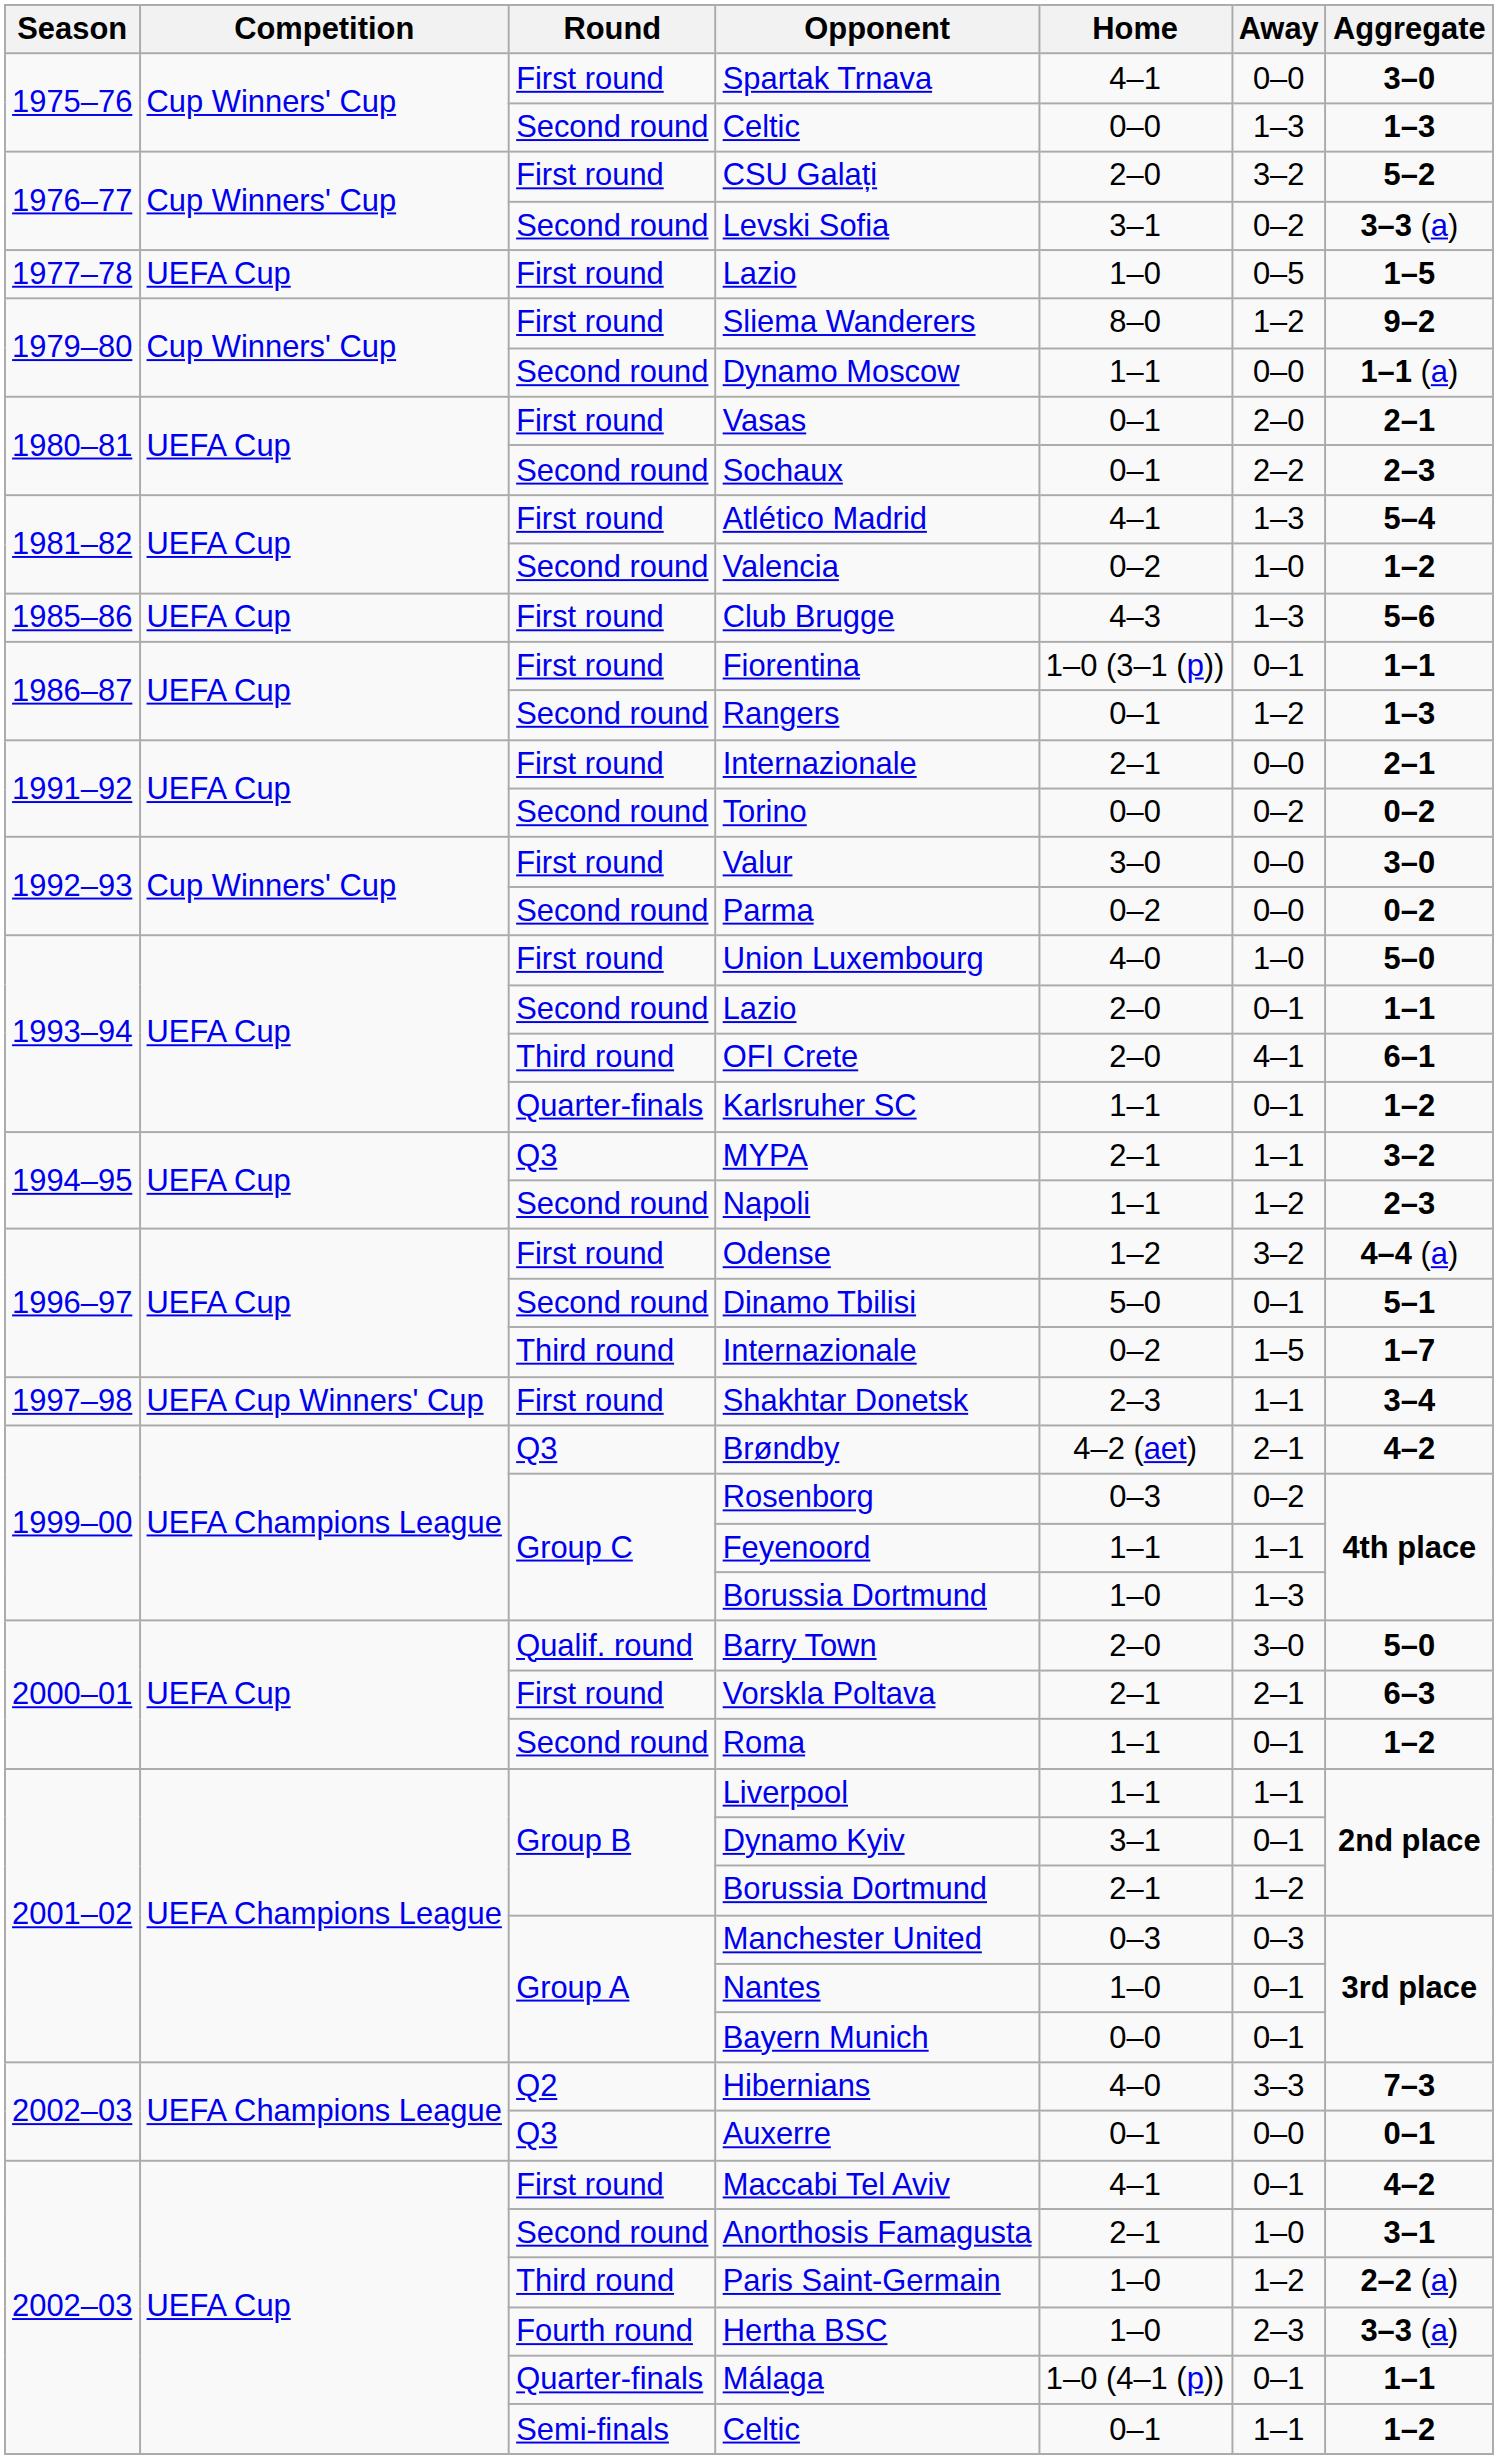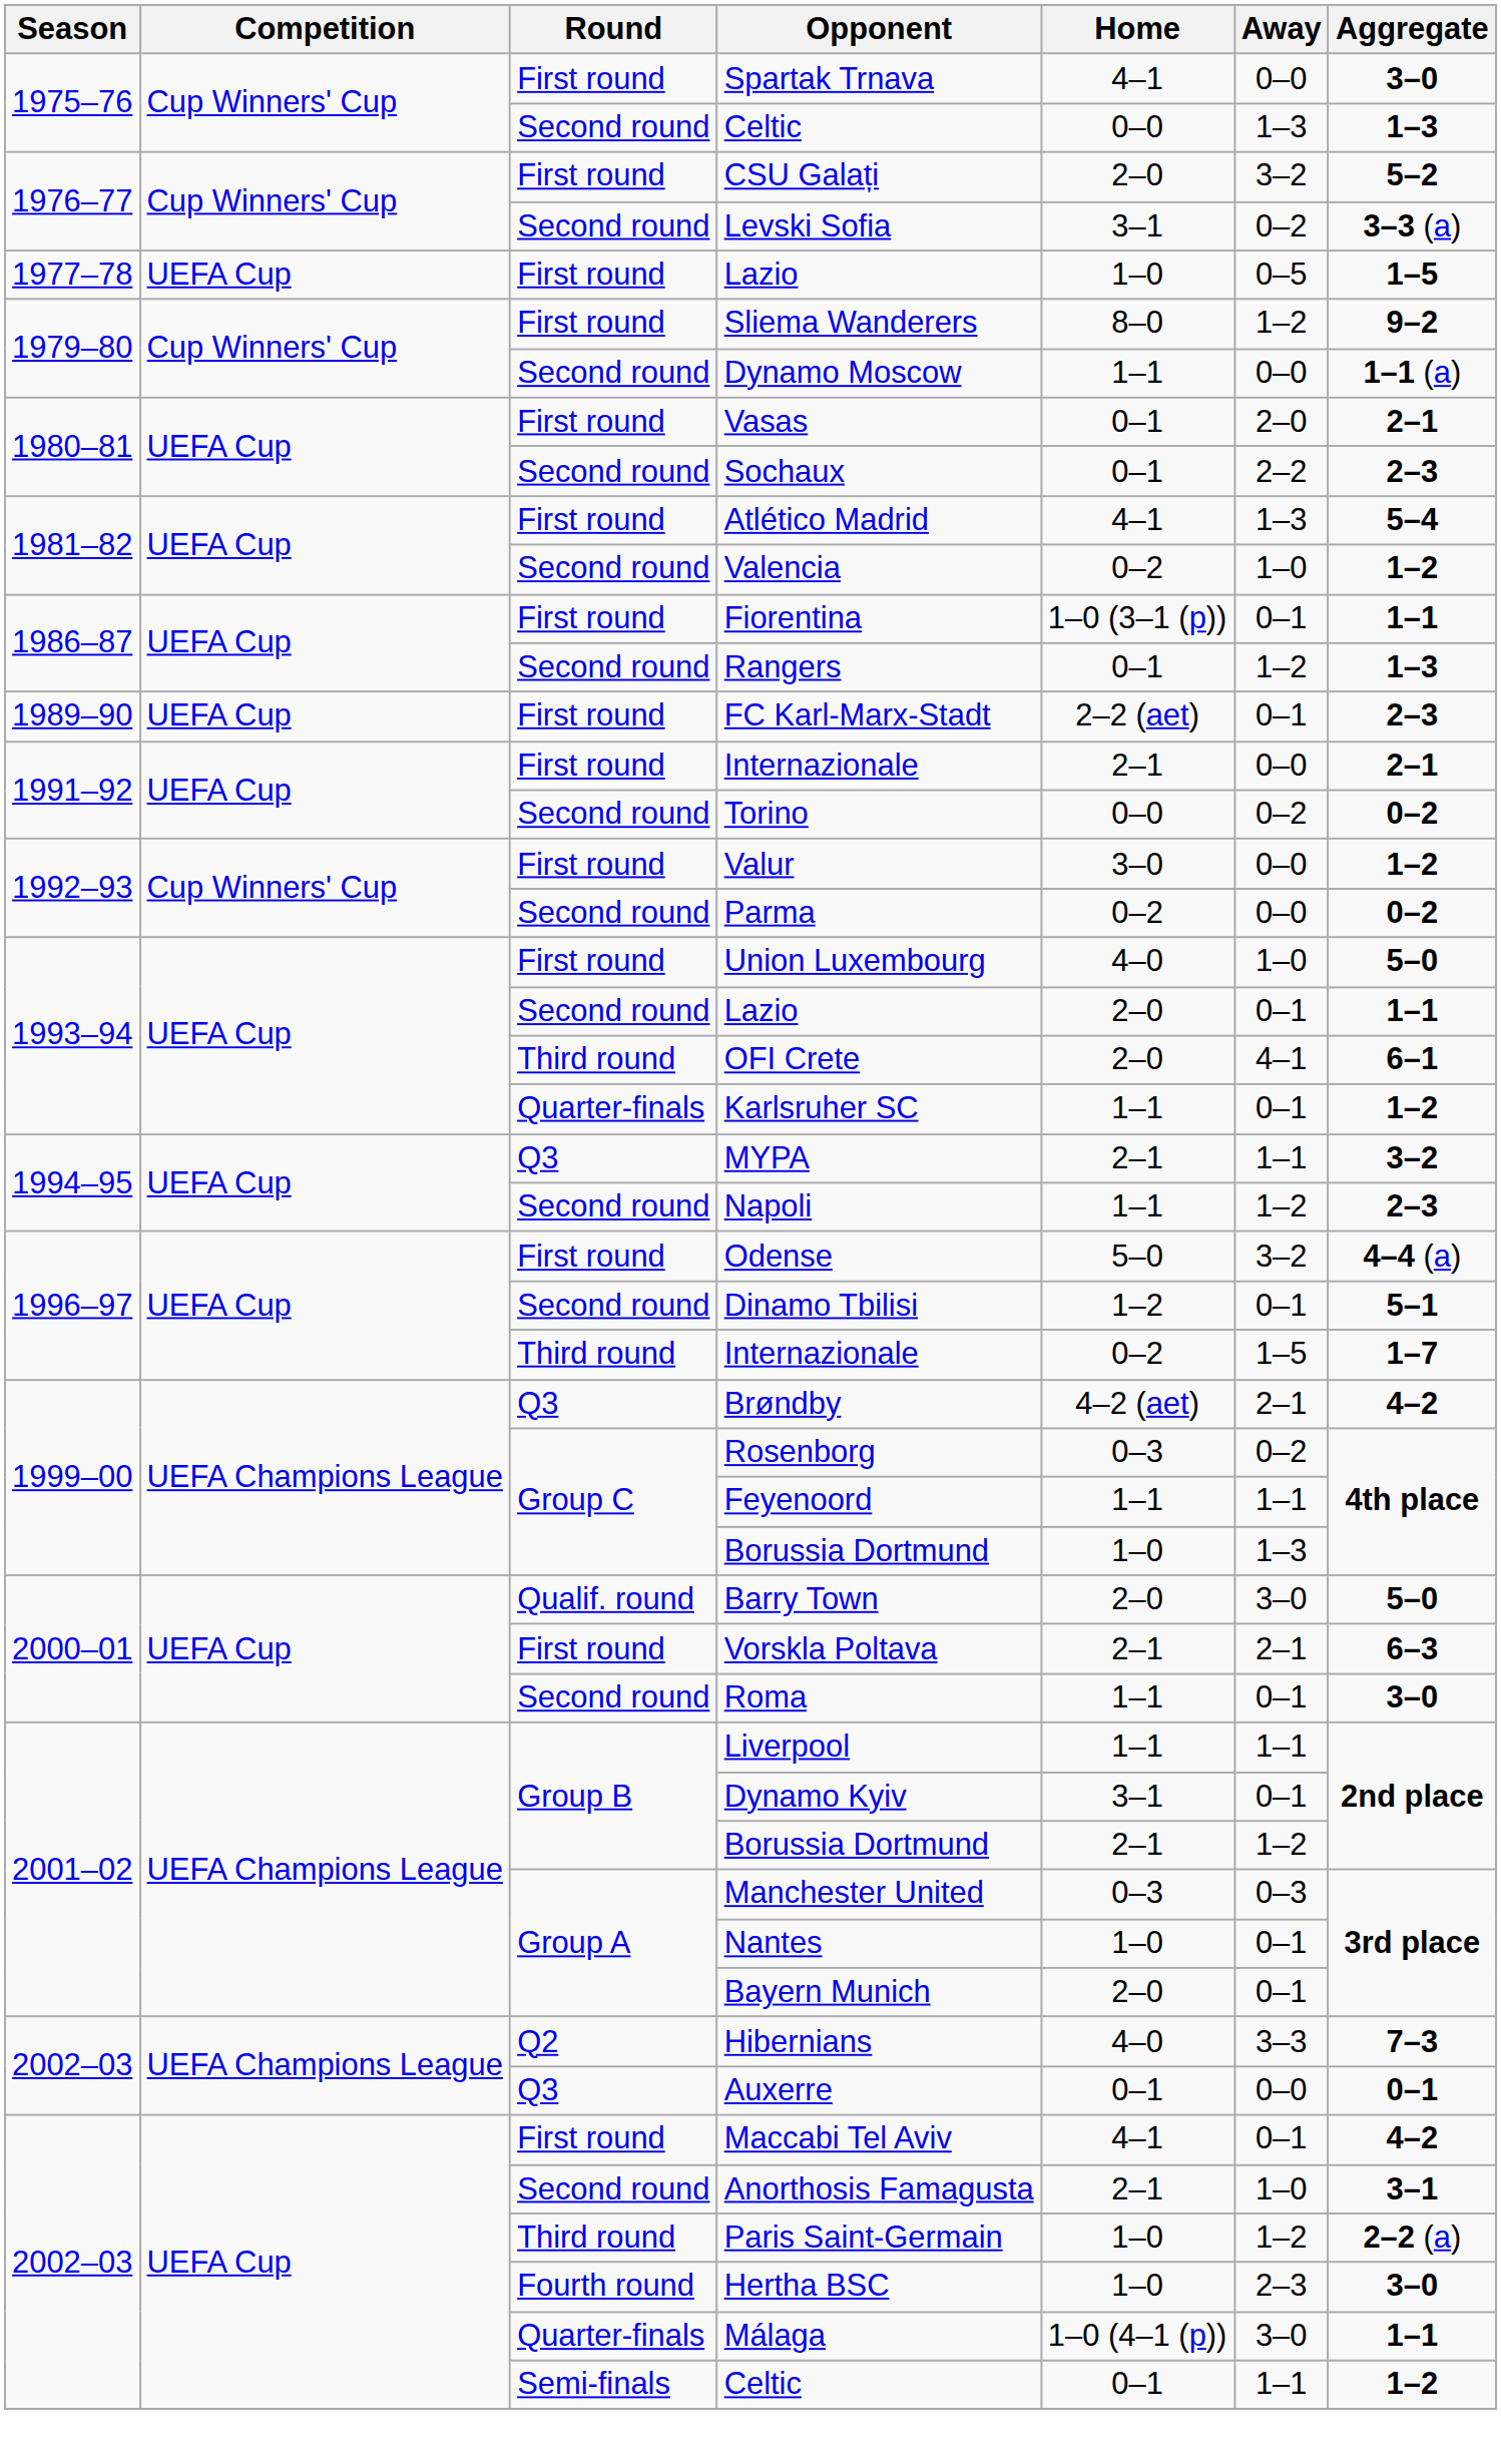- row: 1985–86 | UEFA Cup | First round | Club Brugge | 4–3 | 1–3 | 5–6
+ row: 1989–90 | UEFA Cup | First round | FC Karl-Marx-Stadt | 2–2 (aet) | 0–1 | 2–3
Valur | Aggregate: 3–0 -> 1–2
Odense | Home: 1–2 -> 5–0
Dinamo Tbilisi | Home: 5–0 -> 1–2
- row: 1997–98 | UEFA Cup Winners' Cup | First round | Shakhtar Donetsk | 2–3 | 1–1 | 3–4
Roma | Aggregate: 1–2 -> 3–0
Bayern Munich | Home: 0–0 -> 2–0
Hertha BSC | Aggregate: 3–3 (a) -> 3–0
Málaga | Away: 0–1 -> 3–0
